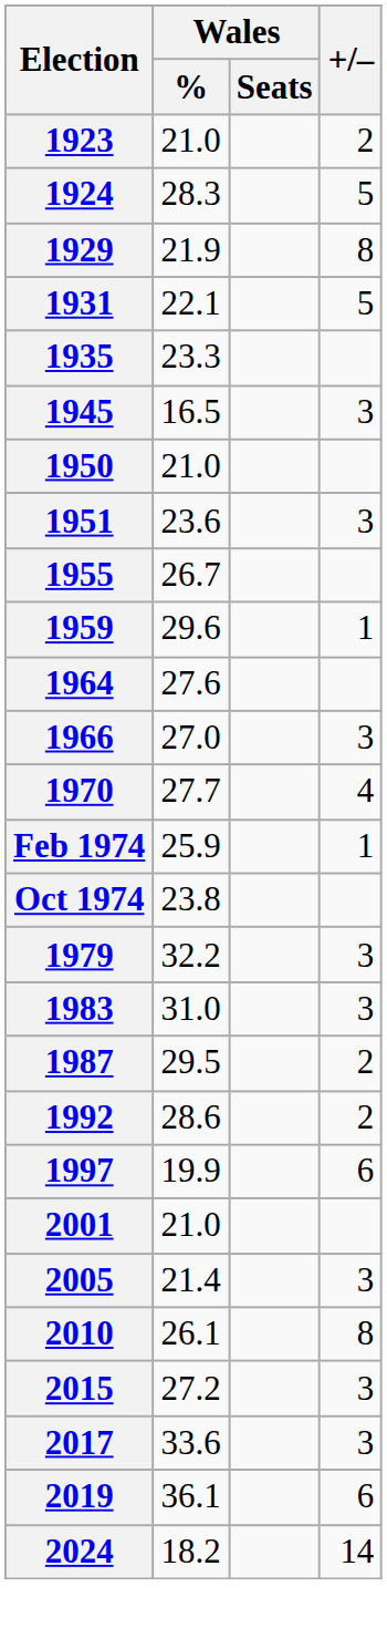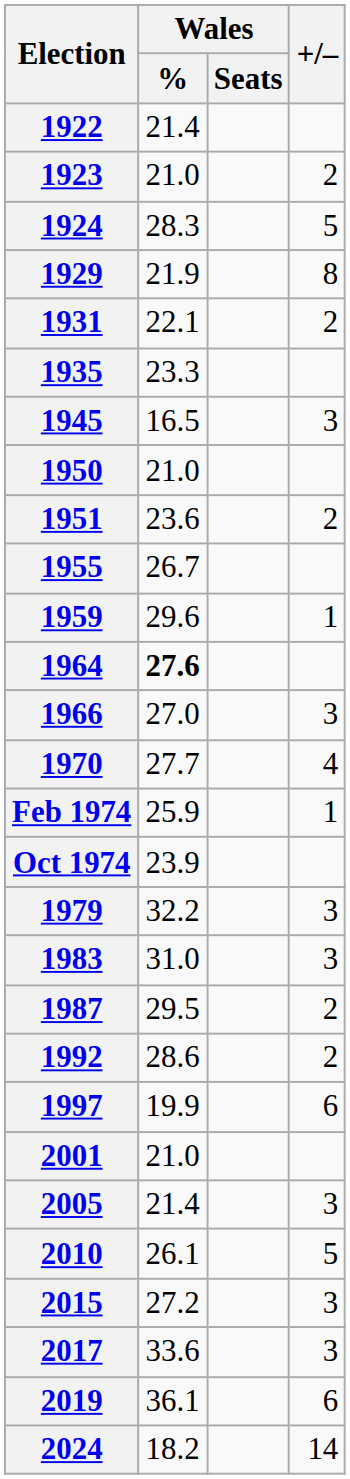+ row: 1922 | 21.4
1931 | +/–: 5 -> 2
1951 | +/–: 3 -> 2
1964 | Wales / %: normal -> bold
Oct 1974 | Wales / %: 23.8 -> 23.9
2010 | +/–: 8 -> 5
